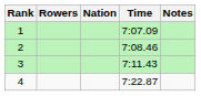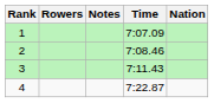columns swapped: Nation <-> Notes
